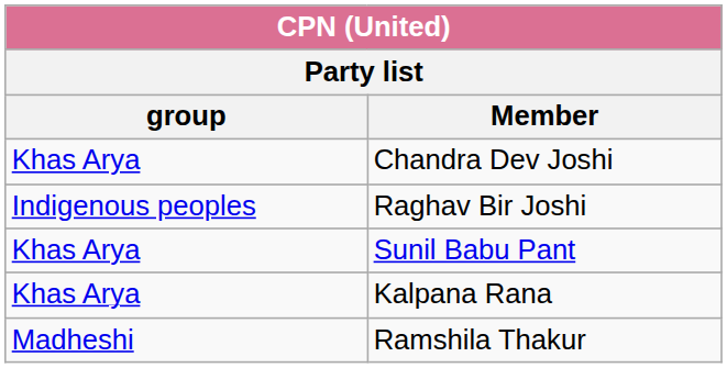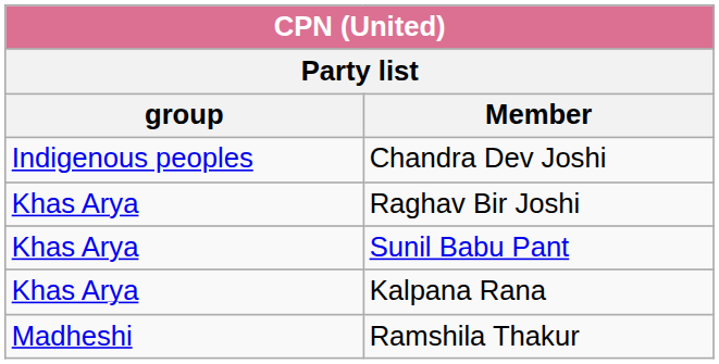Chandra Dev Joshi | group: Khas Arya -> Indigenous peoples
Raghav Bir Joshi | group: Indigenous peoples -> Khas Arya
